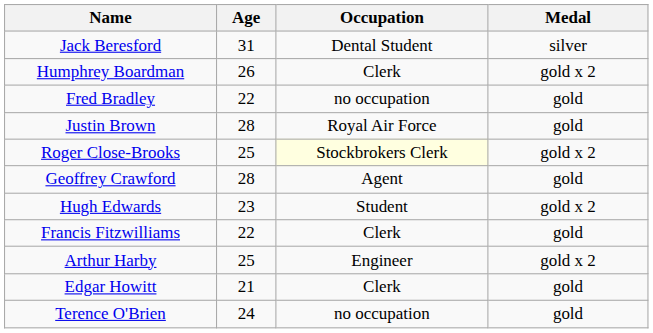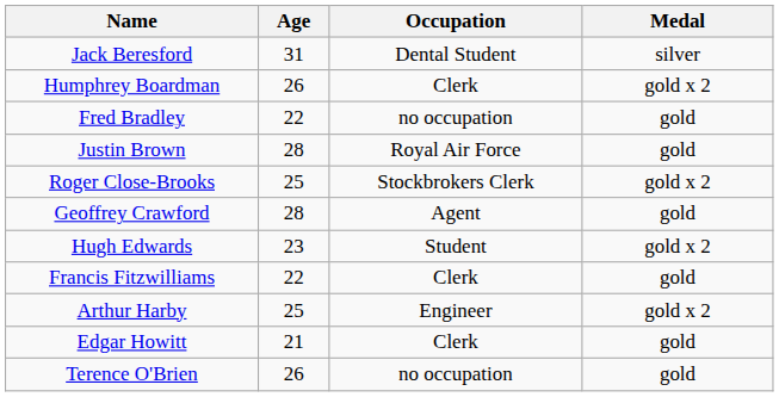Roger Close-Brooks | Occupation: lightyellow background -> no background
Terence O'Brien | Age: 24 -> 26
